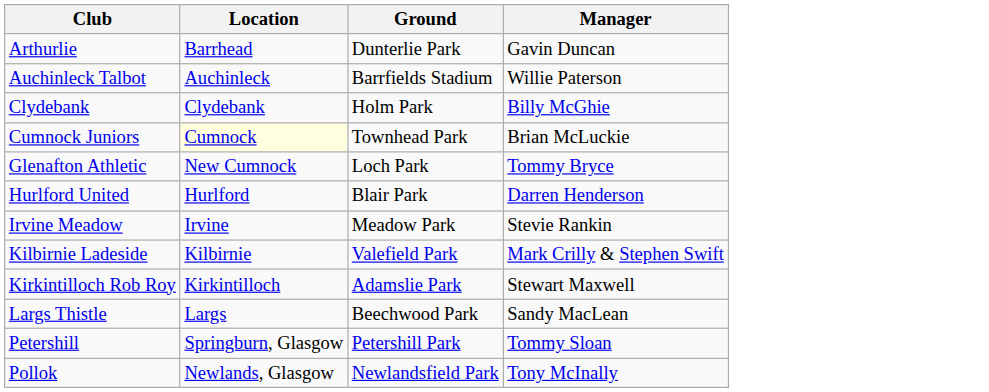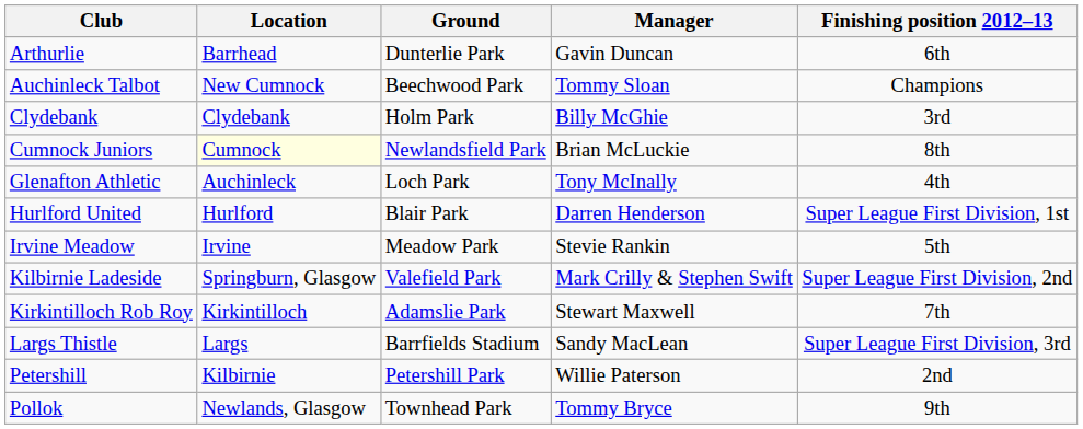+ column: Finishing position 2012–13 | 6th | Champions | 3rd | 8th | 4th | Super League First Division, 1st | 5th | Super League First Division, 2nd | 7th | Super League First Division, 3rd | 2nd | 9th
Auchinleck Talbot | Location: Auchinleck -> New Cumnock
Auchinleck Talbot | Ground: Barrfields Stadium -> Beechwood Park
Auchinleck Talbot | Manager: Willie Paterson -> Tommy Sloan
Cumnock Juniors | Ground: Townhead Park -> Newlandsfield Park
Glenafton Athletic | Location: New Cumnock -> Auchinleck
Glenafton Athletic | Manager: Tommy Bryce -> Tony McInally
Kilbirnie Ladeside | Location: Kilbirnie -> Springburn, Glasgow
Largs Thistle | Ground: Beechwood Park -> Barrfields Stadium
Petershill | Location: Springburn, Glasgow -> Kilbirnie
Petershill | Manager: Tommy Sloan -> Willie Paterson
Pollok | Ground: Newlandsfield Park -> Townhead Park
Pollok | Manager: Tony McInally -> Tommy Bryce
